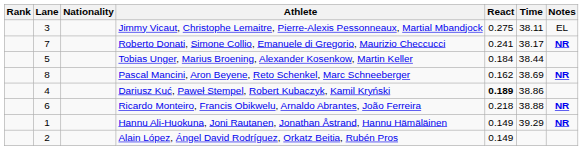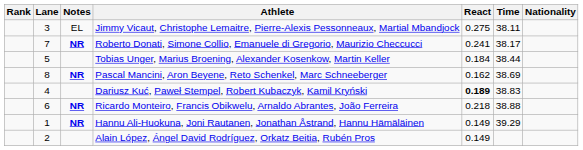columns swapped: Nationality <-> Notes
Dariusz Kuć, Paweł Stempel, Robert Kubaczyk, Kamil Kryński | Time: 38.86 -> 38.83
